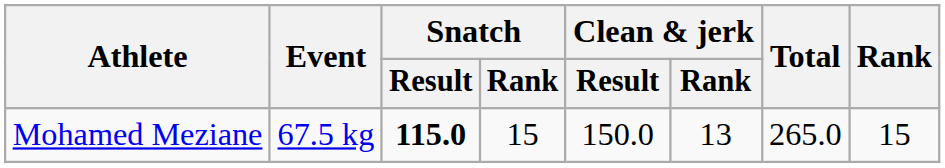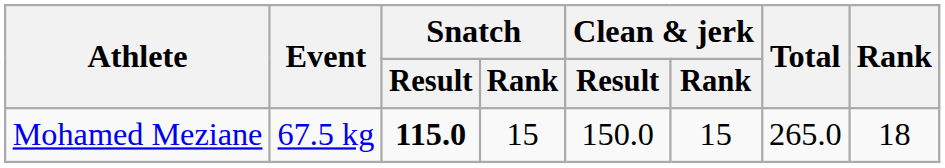Mohamed Meziane | Clean & jerk / Rank: 13 -> 15
Mohamed Meziane | Rank: 15 -> 18
